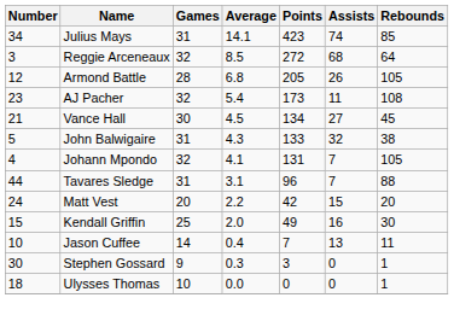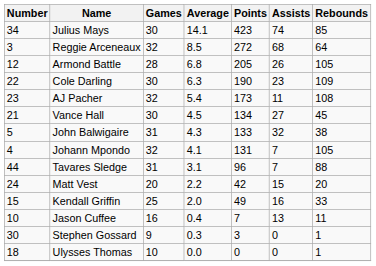Julius Mays | Games: 31 -> 30
+ row: 22 | Cole Darling | 30 | 6.3 | 190 | 23 | 109
Kendall Griffin | Rebounds: 30 -> 33
Jason Cuffee | Games: 14 -> 16
